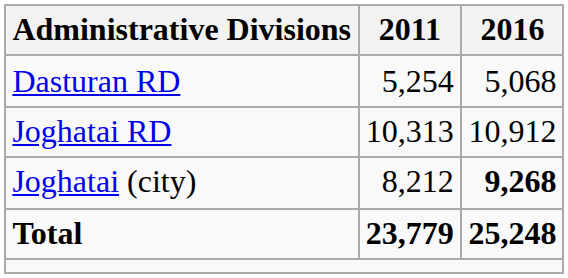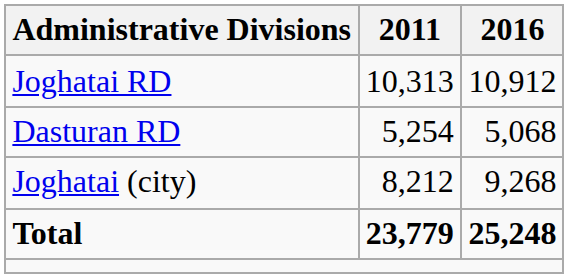rows swapped: Dasturan RD <-> Joghatai RD
Joghatai (city) | 2016: bold -> normal
